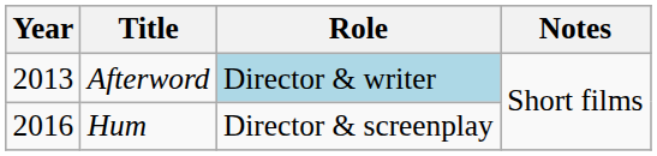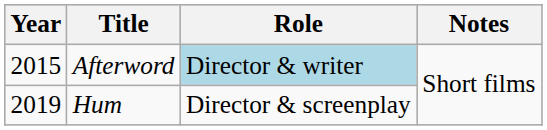Afterword | Year: 2013 -> 2015
Hum | Year: 2016 -> 2019
